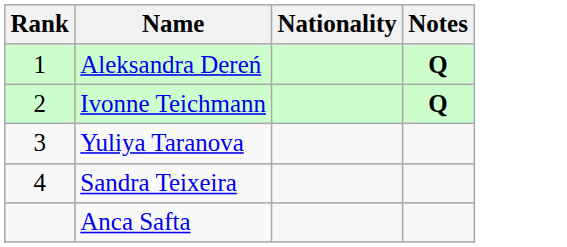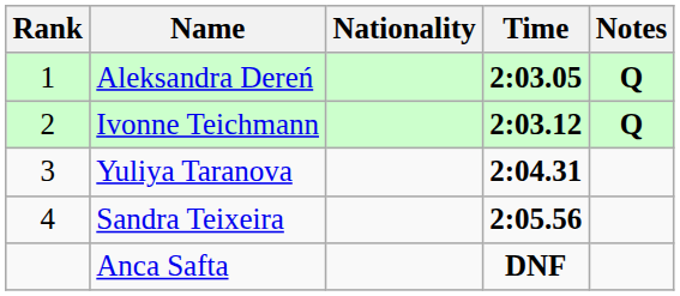+ column: Time | 2:03.05 | 2:03.12 | 2:04.31 | 2:05.56 | DNF
